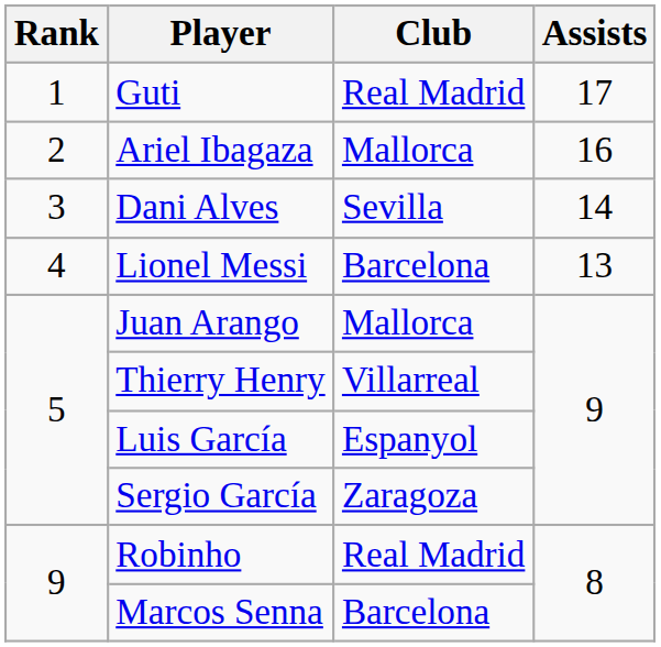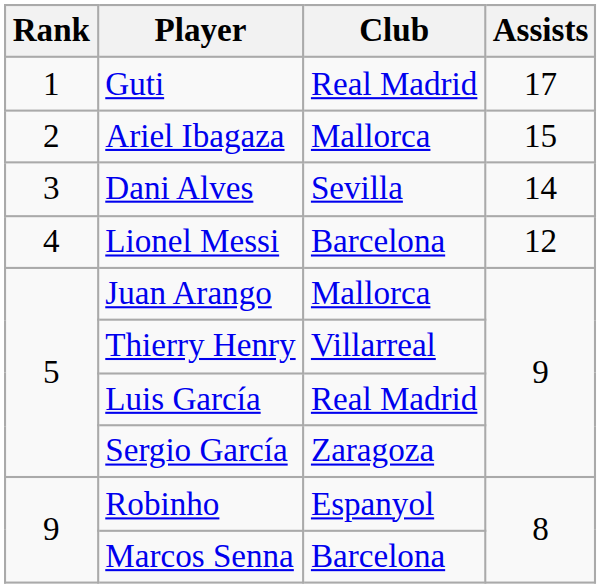Ariel Ibagaza | Assists: 16 -> 15
Lionel Messi | Assists: 13 -> 12
Luis García | Club: Espanyol -> Real Madrid
Robinho | Club: Real Madrid -> Espanyol
